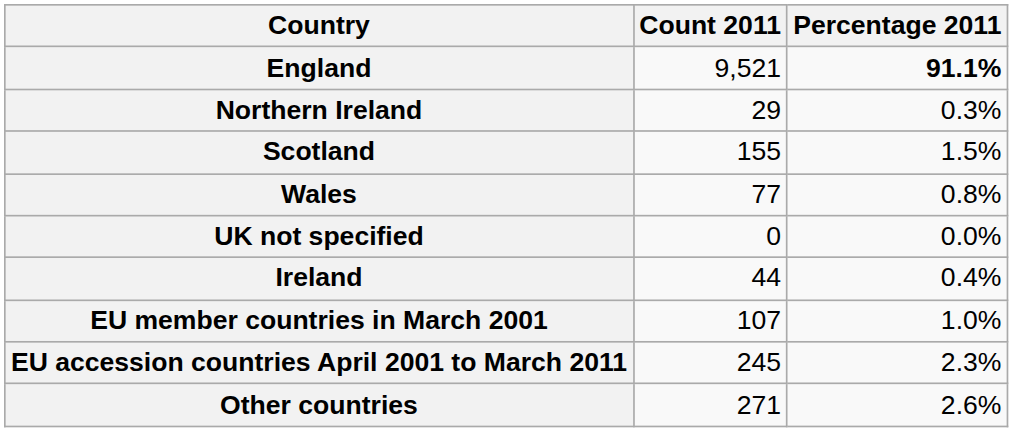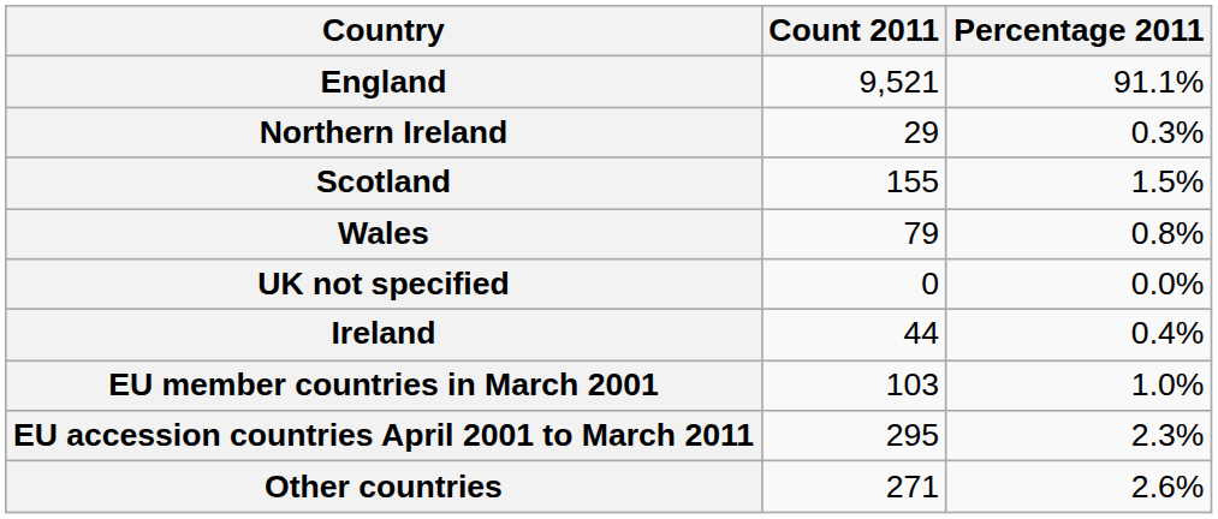England | Percentage 2011: bold -> normal
Wales | Count 2011: 77 -> 79
EU member countries in March 2001 | Count 2011: 107 -> 103
EU accession countries April 2001 to March 2011 | Count 2011: 245 -> 295
